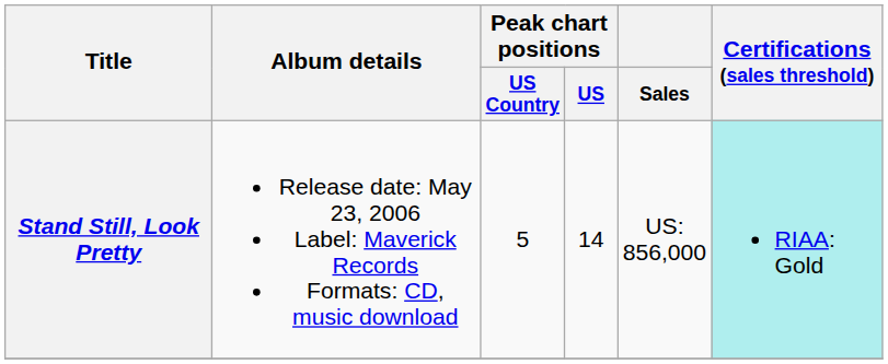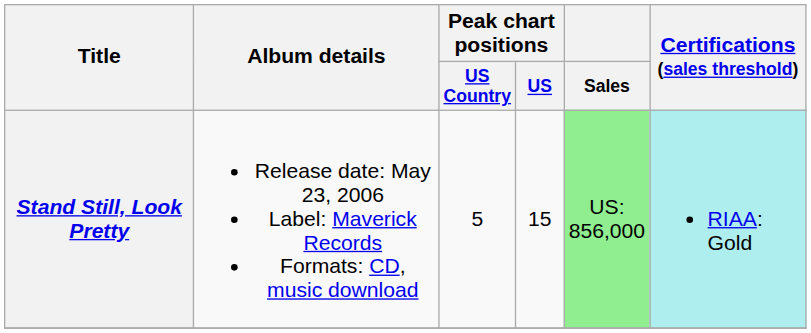Stand Still, Look Pretty | Peak chart positions / US: 14 -> 15
Stand Still, Look Pretty | Sales: no background -> lightgreen background
